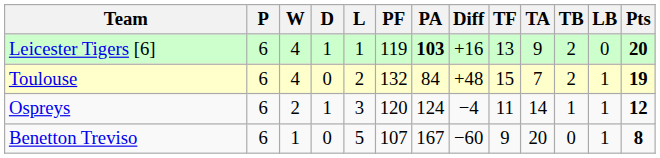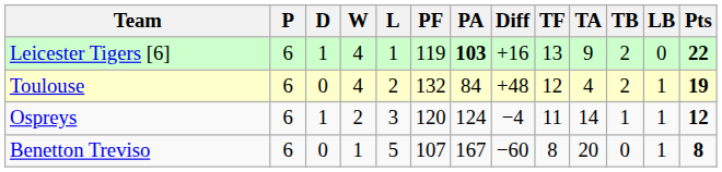columns swapped: W <-> D
Leicester Tigers [6] | Pts: 20 -> 22
Toulouse | TF: 15 -> 12
Toulouse | TA: 7 -> 4
Benetton Treviso | TF: 9 -> 8
